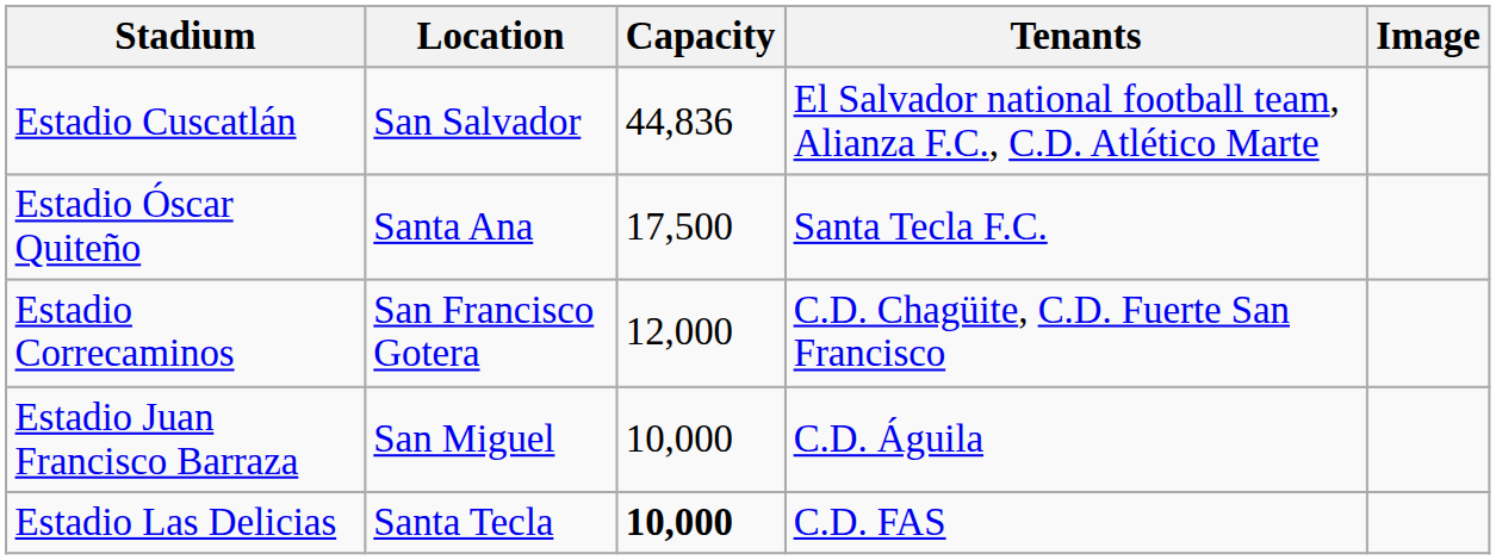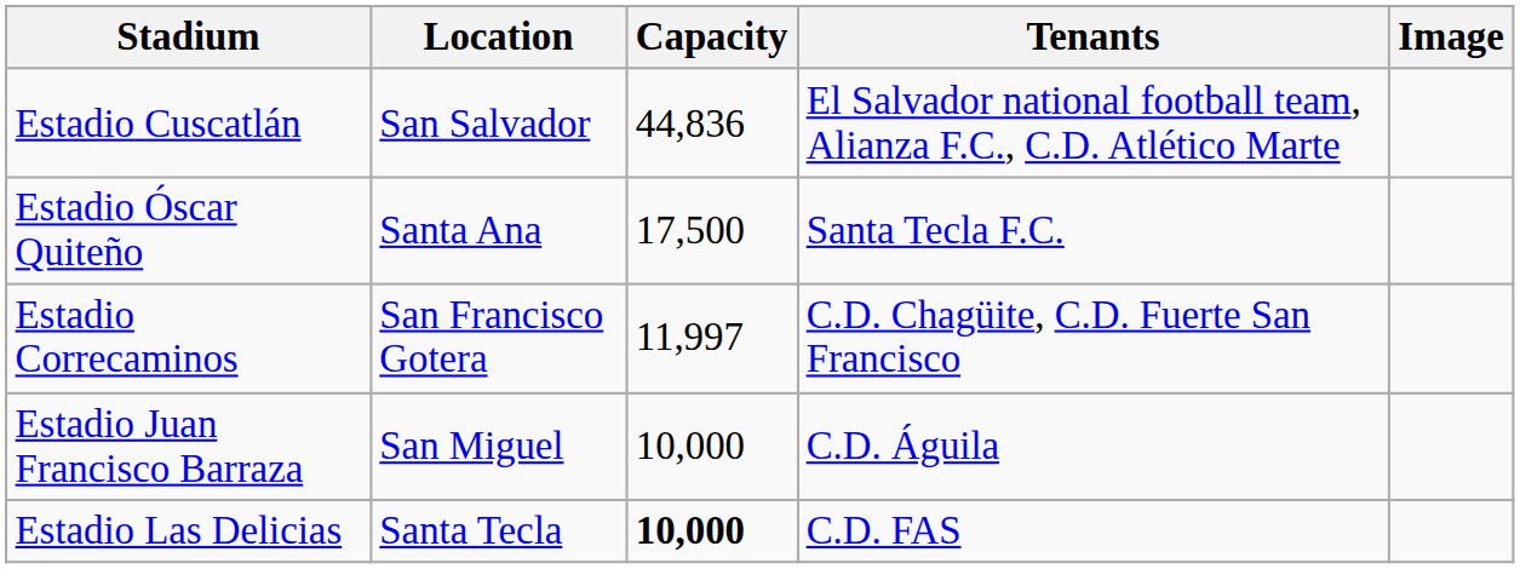Estadio Correcaminos | Capacity: 12,000 -> 11,997
